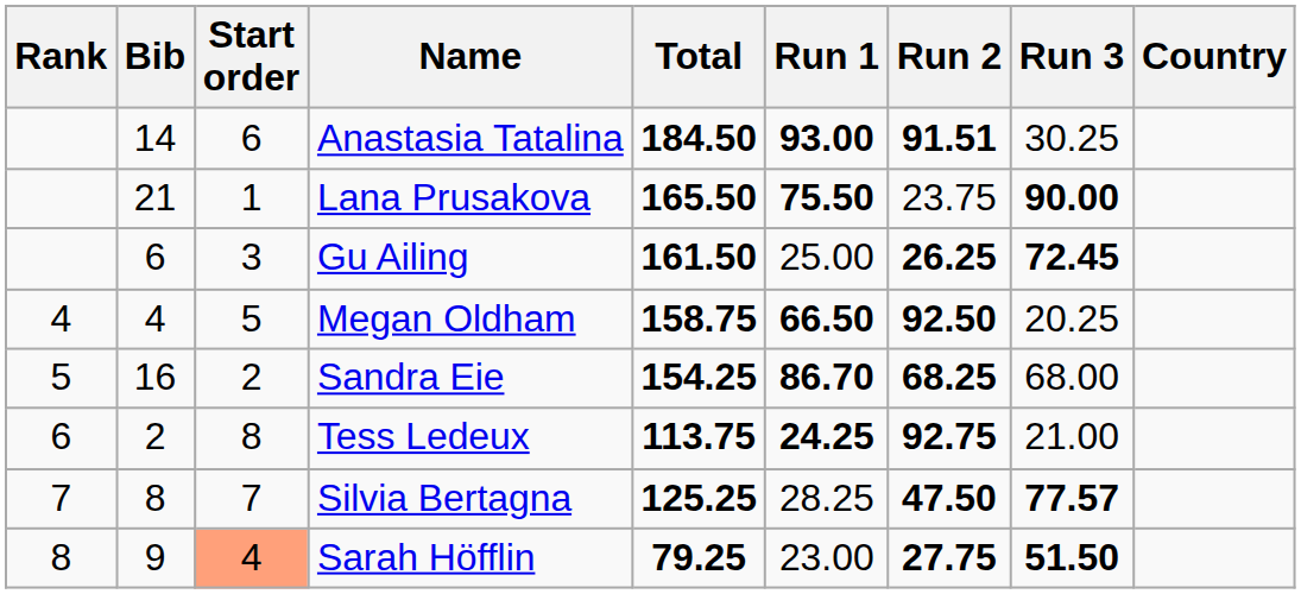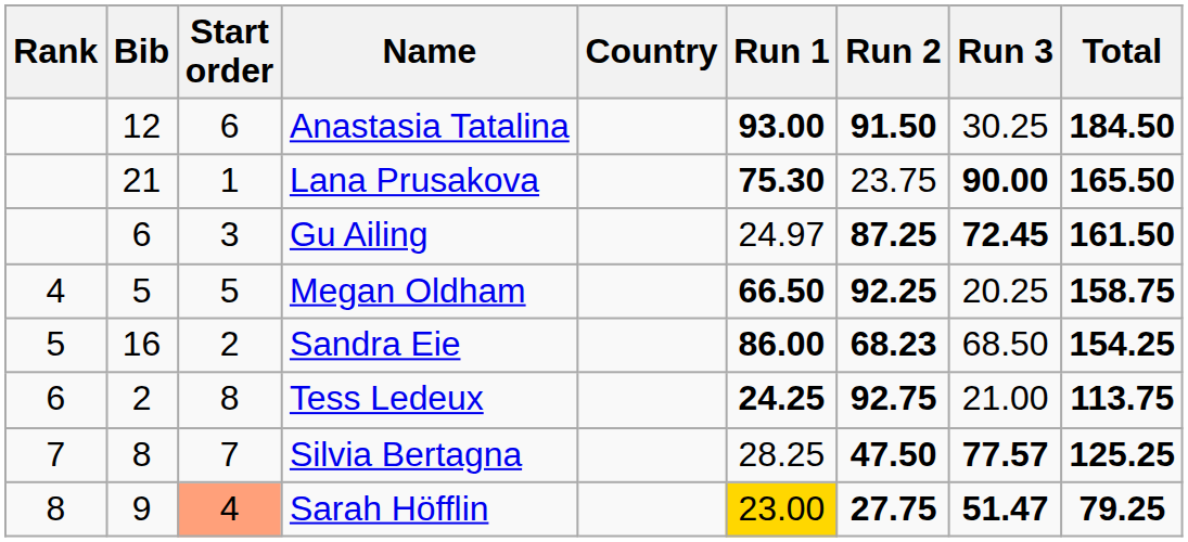columns swapped: Country <-> Total
Anastasia Tatalina | Bib: 14 -> 12
Anastasia Tatalina | Run 2: 91.51 -> 91.50
Lana Prusakova | Run 1: 75.50 -> 75.30
Gu Ailing | Run 1: 25.00 -> 24.97
Gu Ailing | Run 2: 26.25 -> 87.25
Megan Oldham | Bib: 4 -> 5
Megan Oldham | Run 2: 92.50 -> 92.25
Sandra Eie | Run 1: 86.70 -> 86.00
Sandra Eie | Run 2: 68.25 -> 68.23
Sandra Eie | Run 3: 68.00 -> 68.50
Sarah Höfflin | Run 1: no background -> gold background
Sarah Höfflin | Run 3: 51.50 -> 51.47
